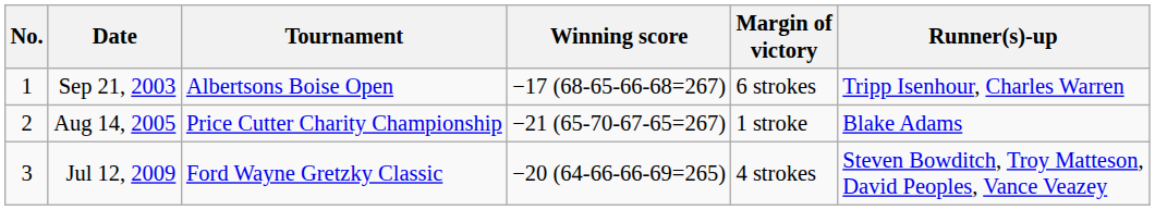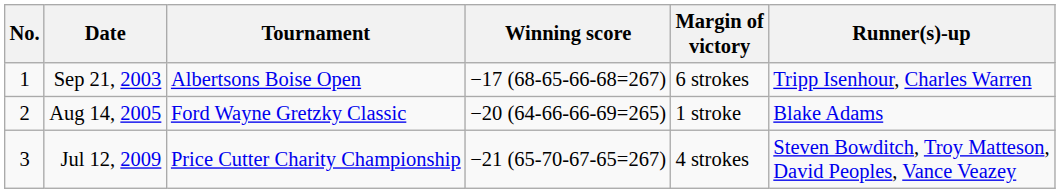Aug 14, 2005 | Tournament: Price Cutter Charity Championship -> Ford Wayne Gretzky Classic
Aug 14, 2005 | Winning score: −21 (65-70-67-65=267) -> −20 (64-66-66-69=265)
Jul 12, 2009 | Tournament: Ford Wayne Gretzky Classic -> Price Cutter Charity Championship
Jul 12, 2009 | Winning score: −20 (64-66-66-69=265) -> −21 (65-70-67-65=267)
